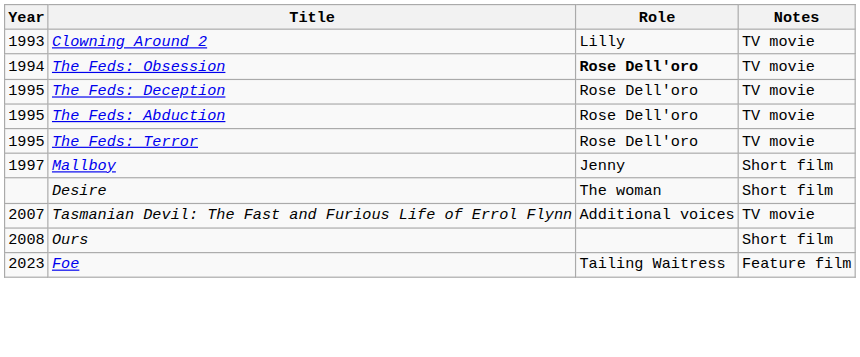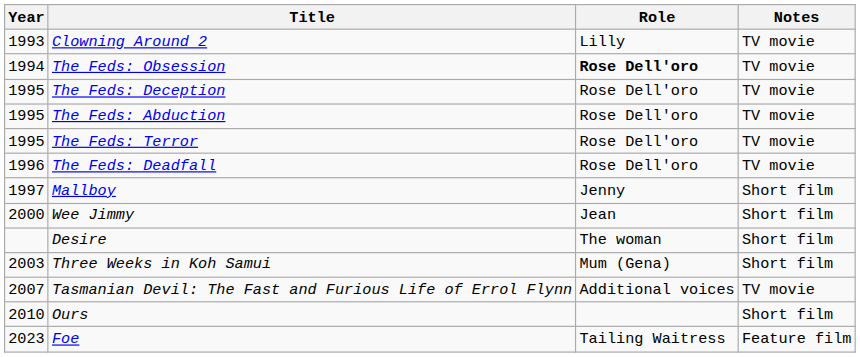+ row: 1996 | The Feds: Deadfall | Rose Dell'oro | TV movie
+ row: 2000 | Wee Jimmy | Jean | Short film
+ row: 2003 | Three Weeks in Koh Samui | Mum (Gena) | Short film
Ours | Year: 2008 -> 2010
